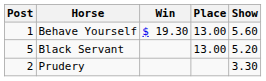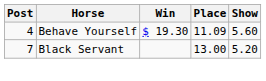Behave Yourself | Post: 1 -> 4
Behave Yourself | Place: 13.00 -> 11.09
Black Servant | Post: 5 -> 7
- row: 2 | Prudery | 3.30
